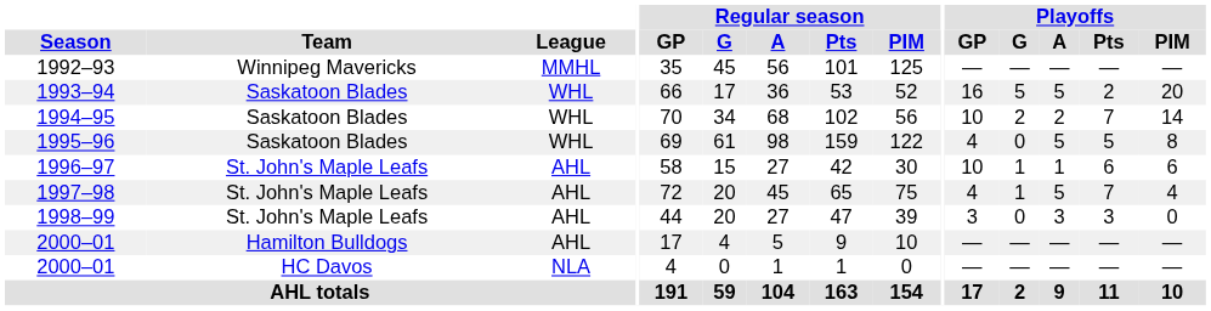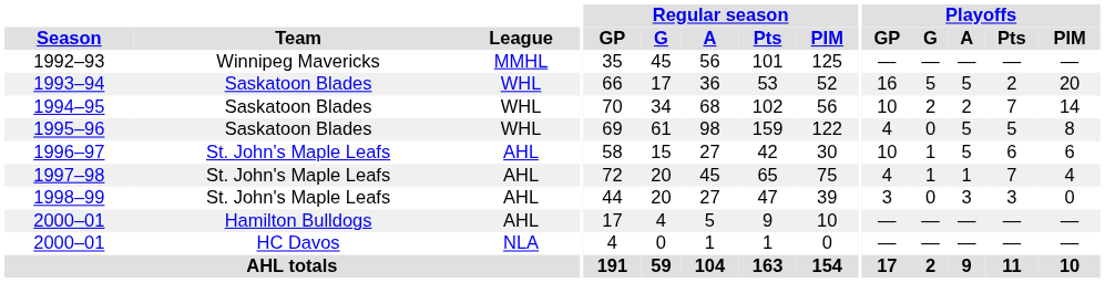1996–97 | Playoffs / A: 1 -> 5
1997–98 | Playoffs / A: 5 -> 1
